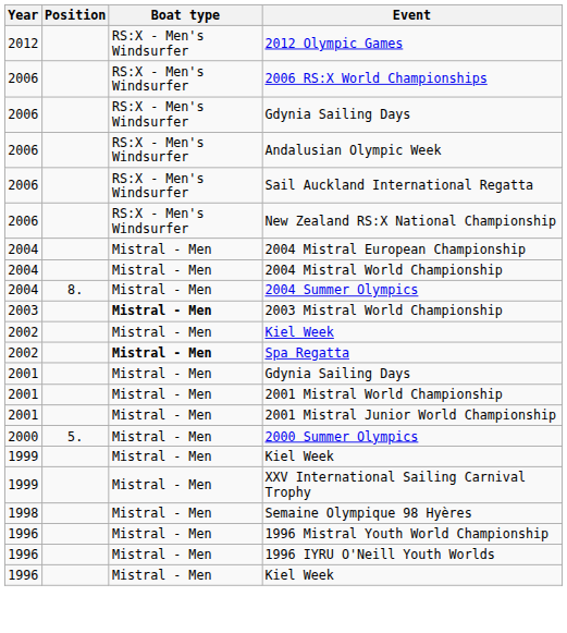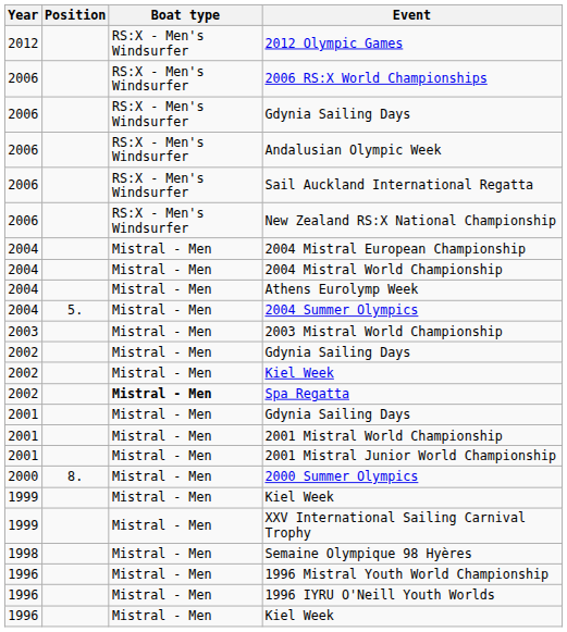+ row: 2004 | Mistral - Men | Athens Eurolymp Week
2004 Summer Olympics | Position: 8. -> 5.
2003 Mistral World Championship | Boat type: bold -> normal
+ row: 2002 | Mistral - Men | Gdynia Sailing Days
2000 Summer Olympics | Position: 5. -> 8.
